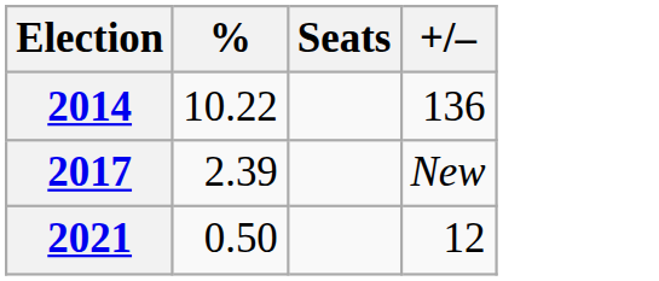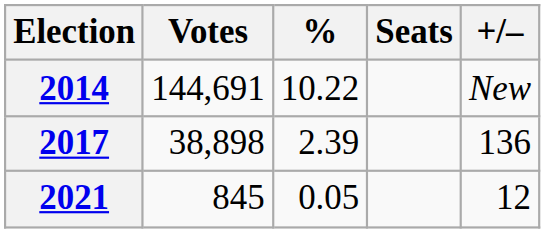+ column: Votes | 144,691 | 38,898 | 845
2014 | +/–: 136 -> New
2017 | +/–: New -> 136
2021 | %: 0.50 -> 0.05
